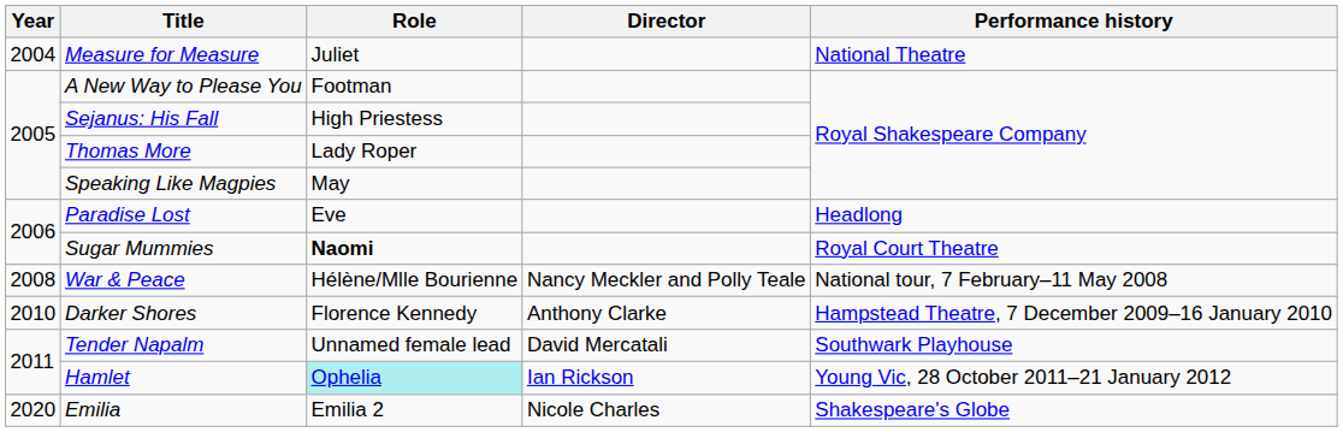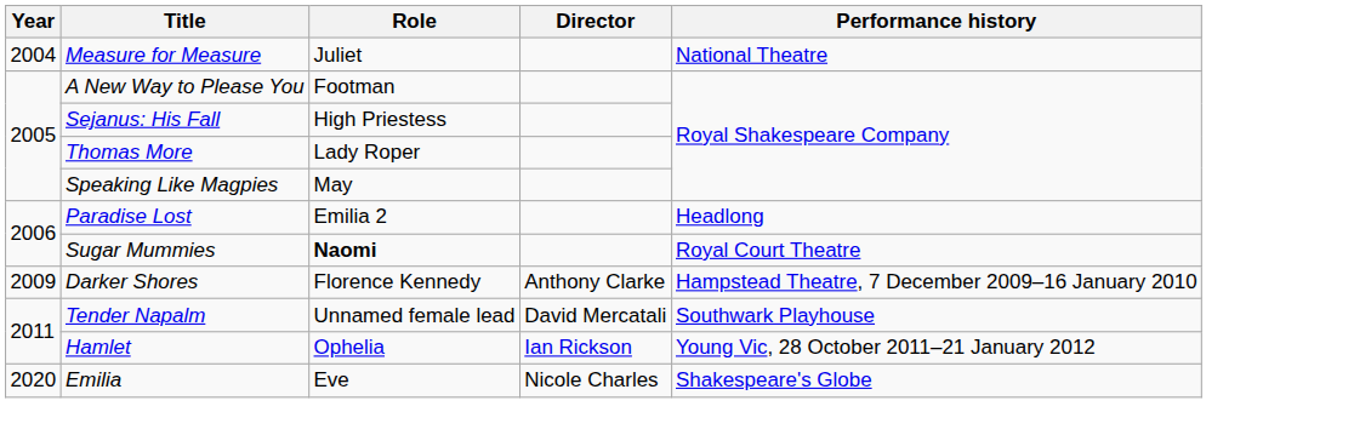Paradise Lost | Role: Eve -> Emilia 2
- row: 2008 | War & Peace | Hélène/Mlle Bourienne | Nancy Meckler and Polly Teale | National tour, 7 February–11 May 2008
Darker Shores | Year: 2010 -> 2009
Hamlet | Role: paleturquoise background -> no background
Emilia | Role: Emilia 2 -> Eve
